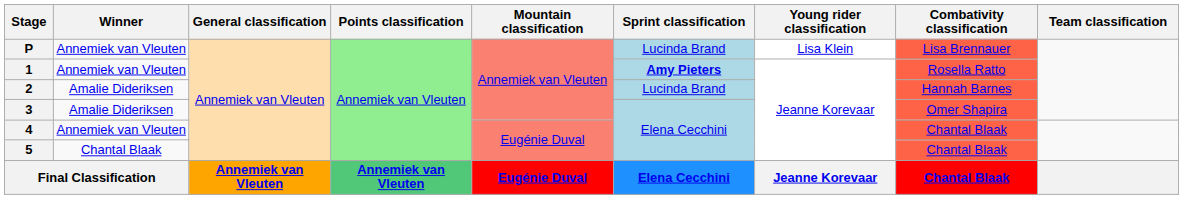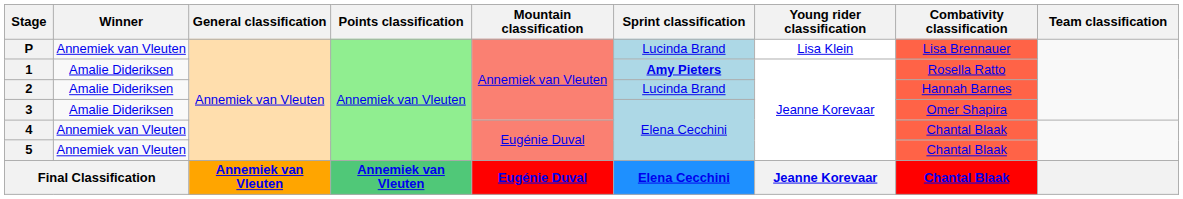1 | Winner: Annemiek van Vleuten -> Amalie Dideriksen
5 | Winner: Chantal Blaak -> Annemiek van Vleuten
